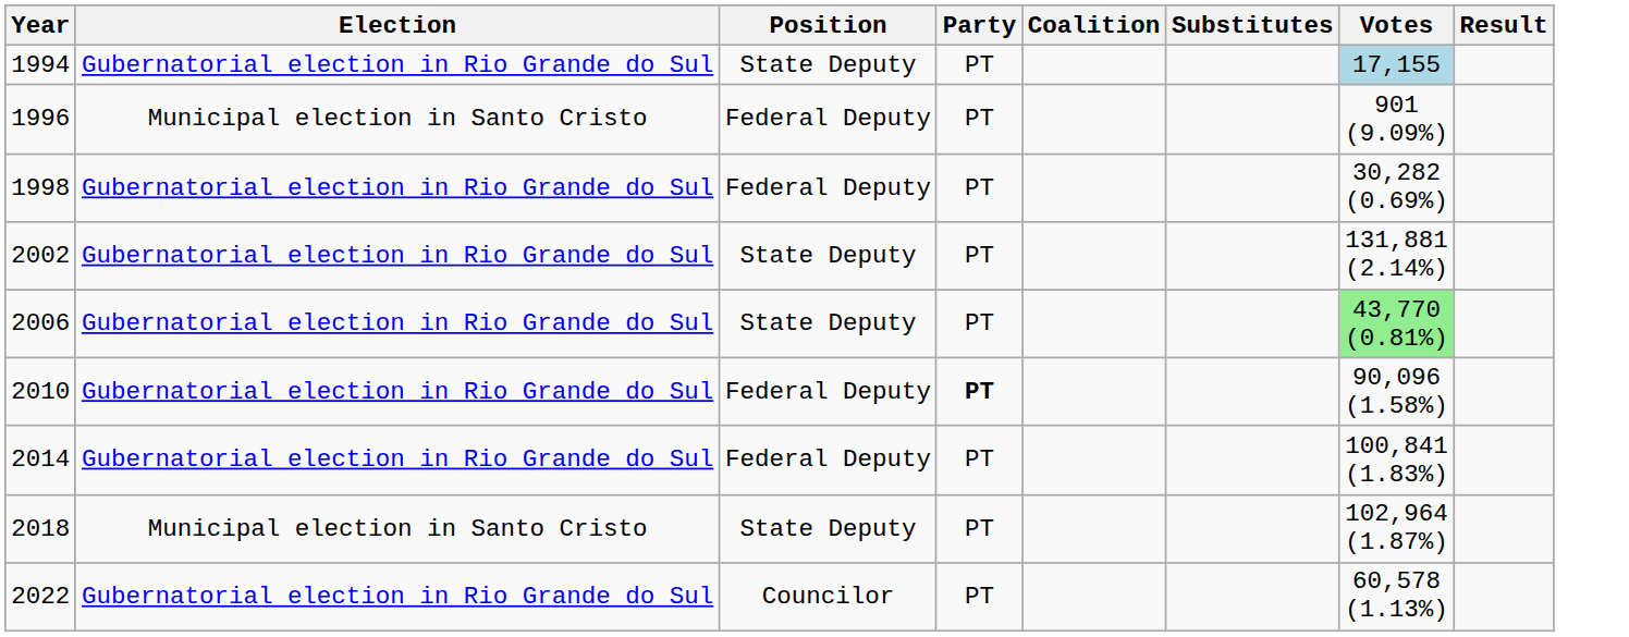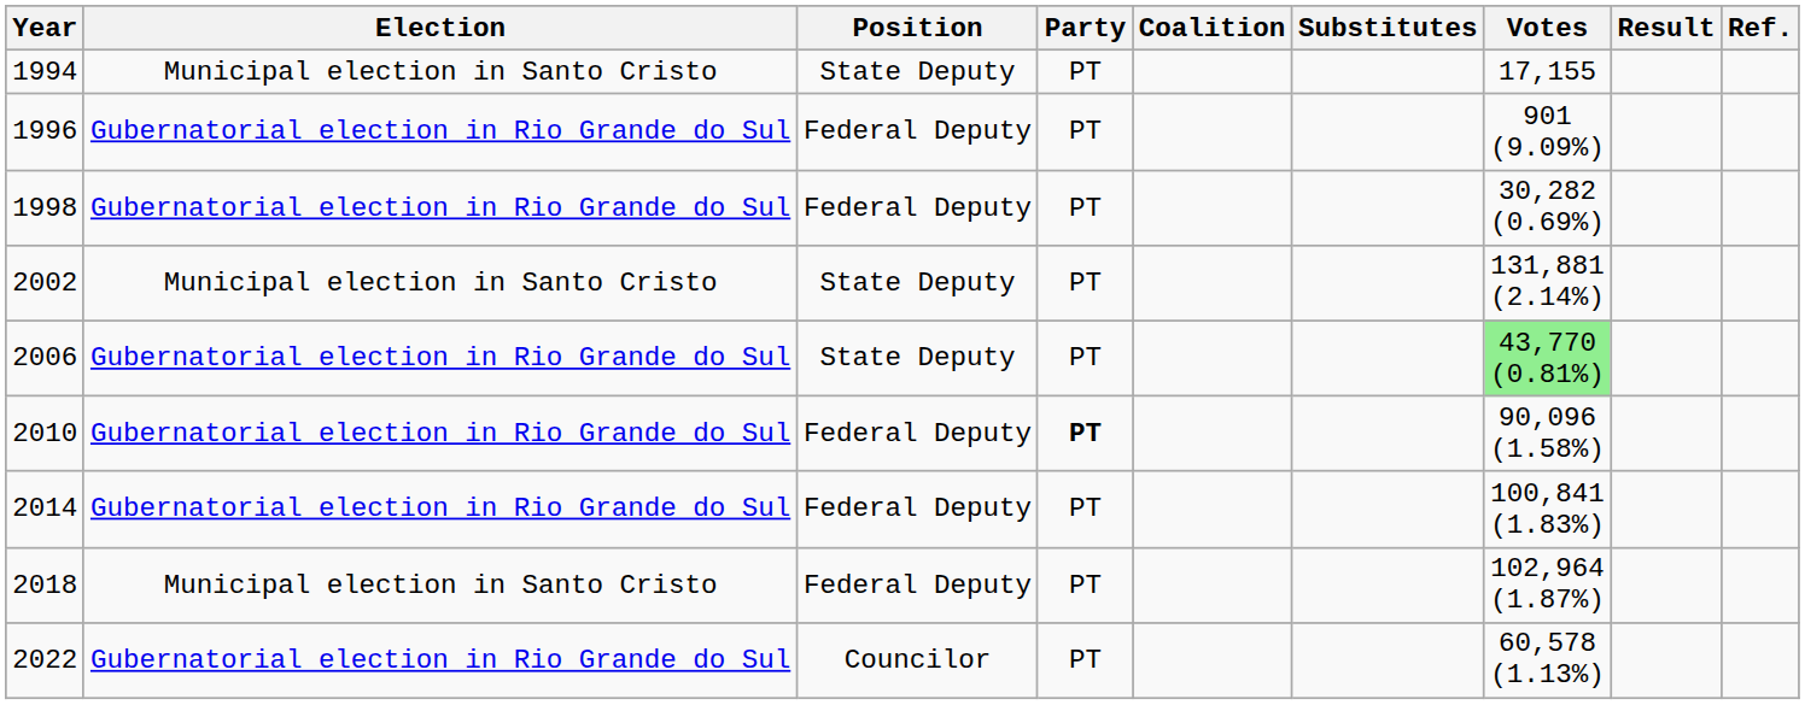+ column: Ref.
1994 | Election: Gubernatorial election in Rio Grande do Sul -> Municipal election in Santo Cristo
1994 | Votes: lightblue background -> no background
1996 | Election: Municipal election in Santo Cristo -> Gubernatorial election in Rio Grande do Sul
2002 | Election: Gubernatorial election in Rio Grande do Sul -> Municipal election in Santo Cristo
2018 | Position: State Deputy -> Federal Deputy
